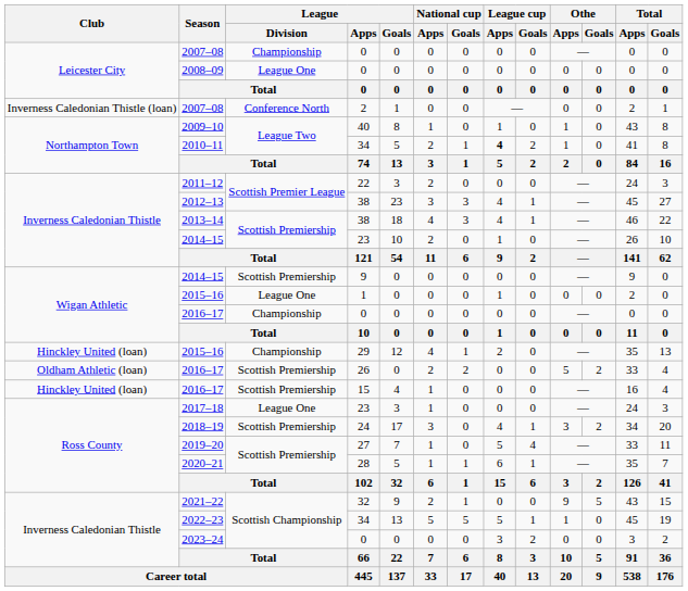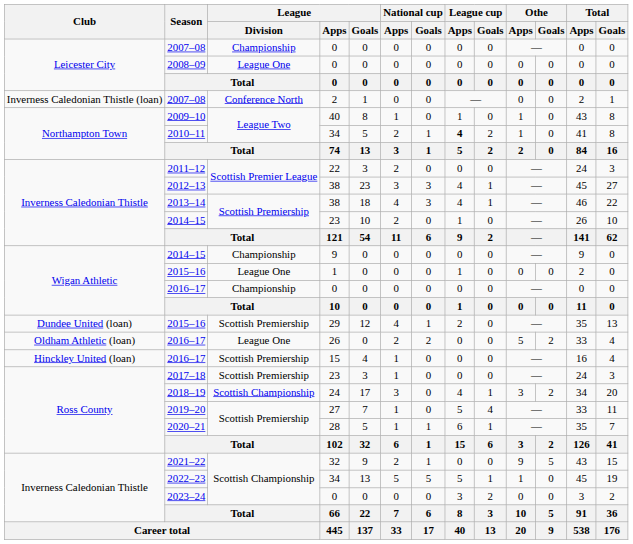2014–15 / 9 | League / Division: Scottish Premiership -> Championship
2015–16 / 29 | Club: Hinckley United (loan) -> Dundee United (loan)
2015–16 / 29 | League / Division: Championship -> Scottish Premiership
2016–17 / 26 | League / Division: Scottish Premiership -> League One
2017–18 | League / Division: League One -> Scottish Premiership
2018–19 | League / Division: Scottish Premiership -> Scottish Championship
